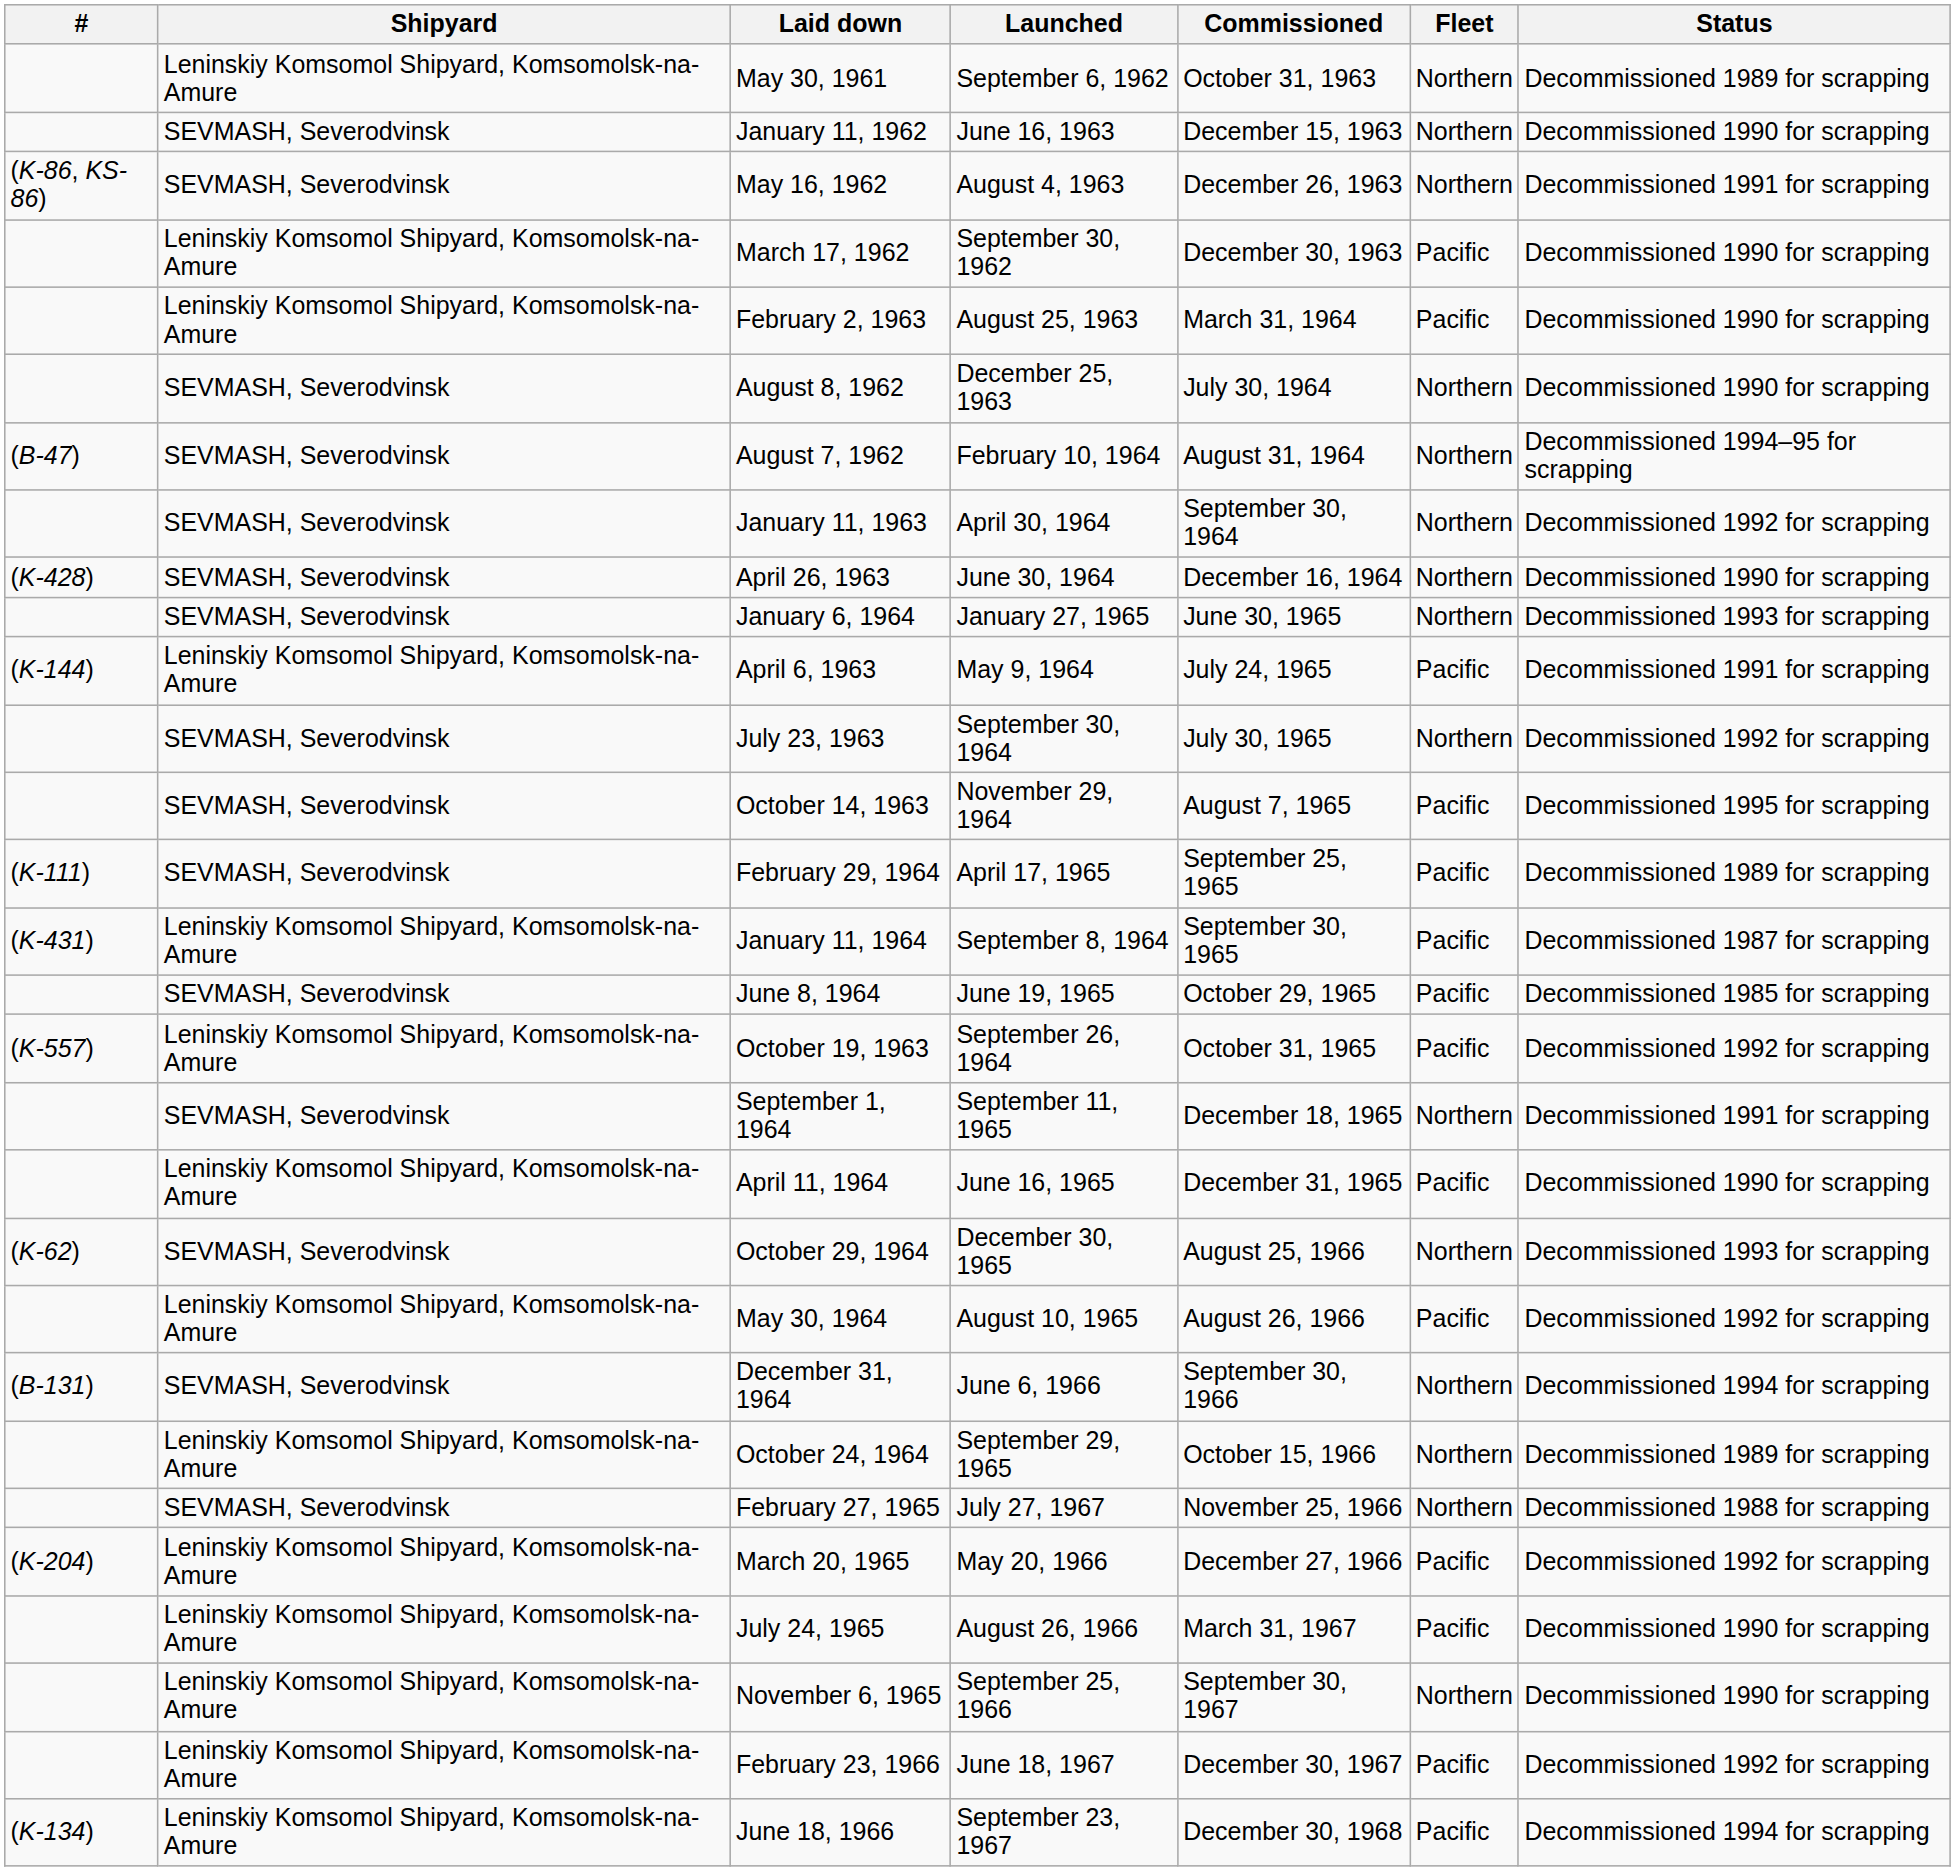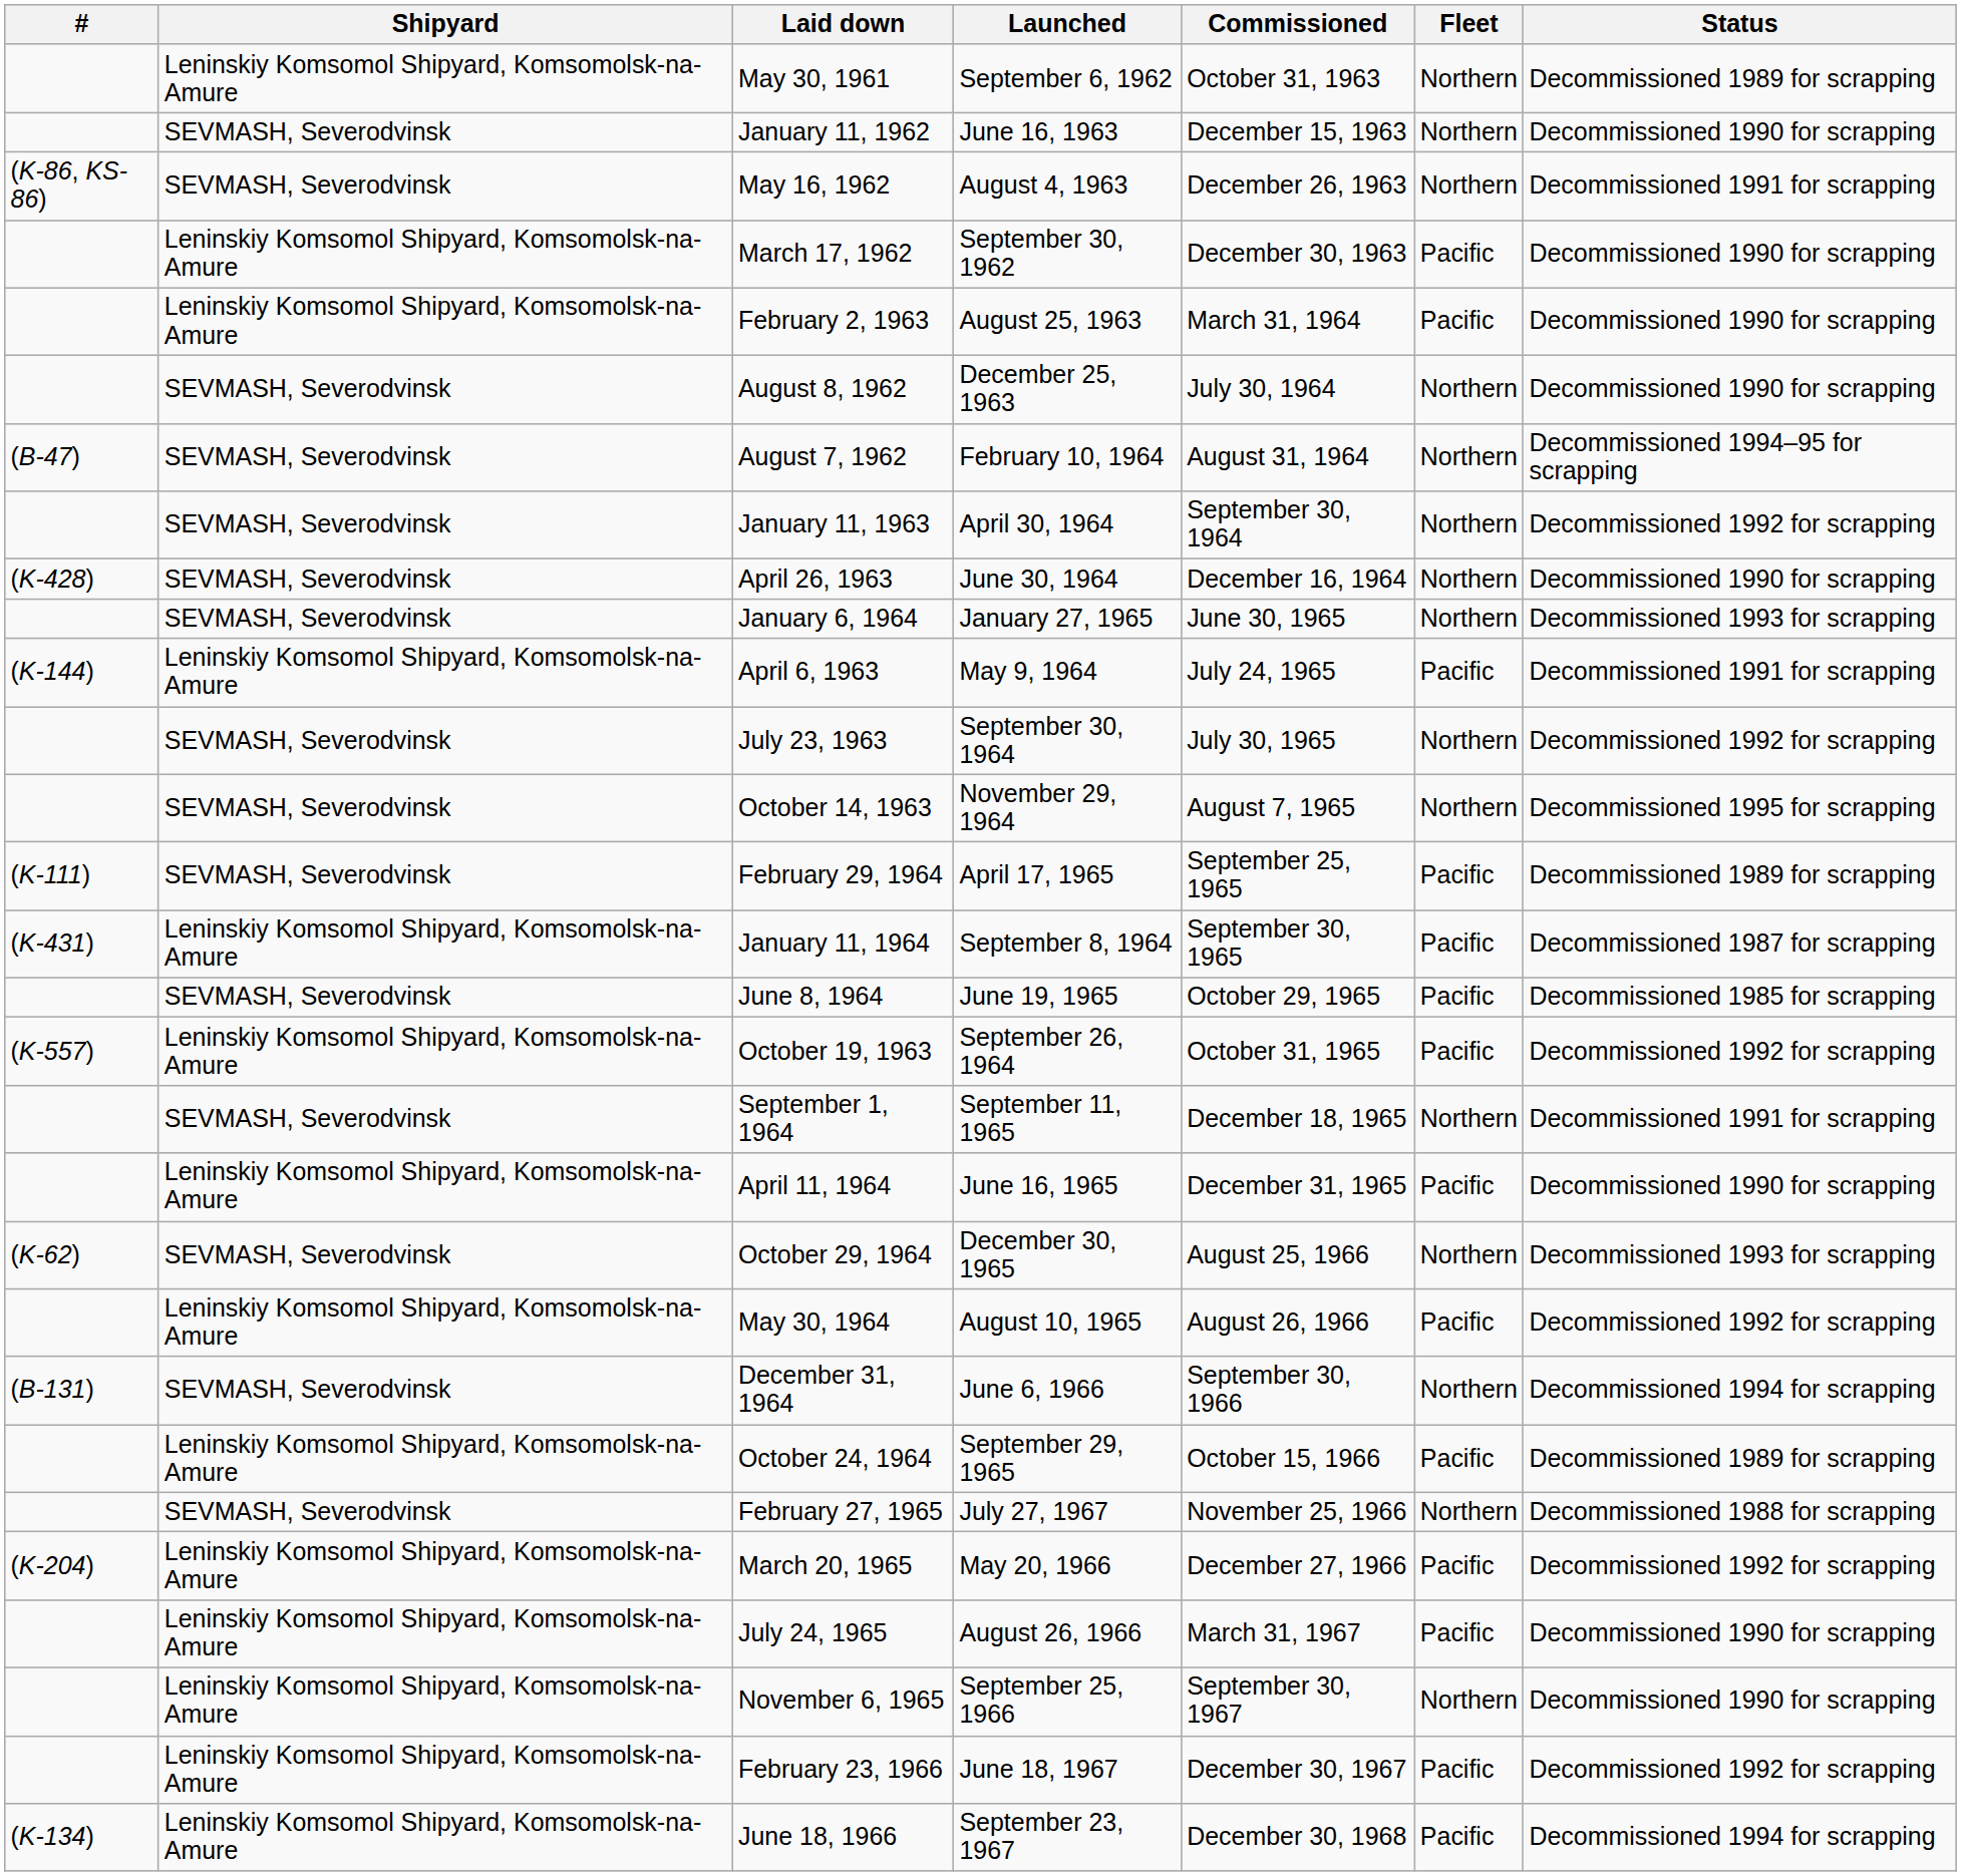October 14, 1963 | Fleet: Pacific -> Northern
October 24, 1964 | Fleet: Northern -> Pacific
